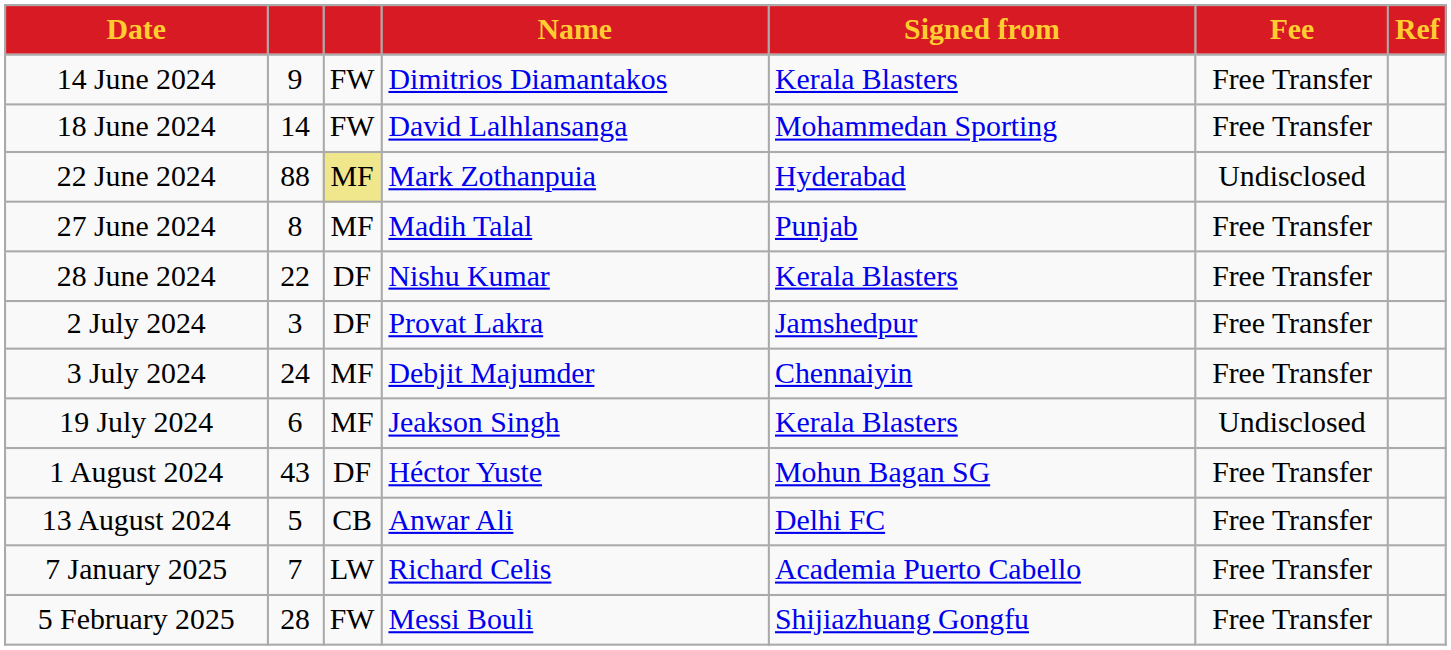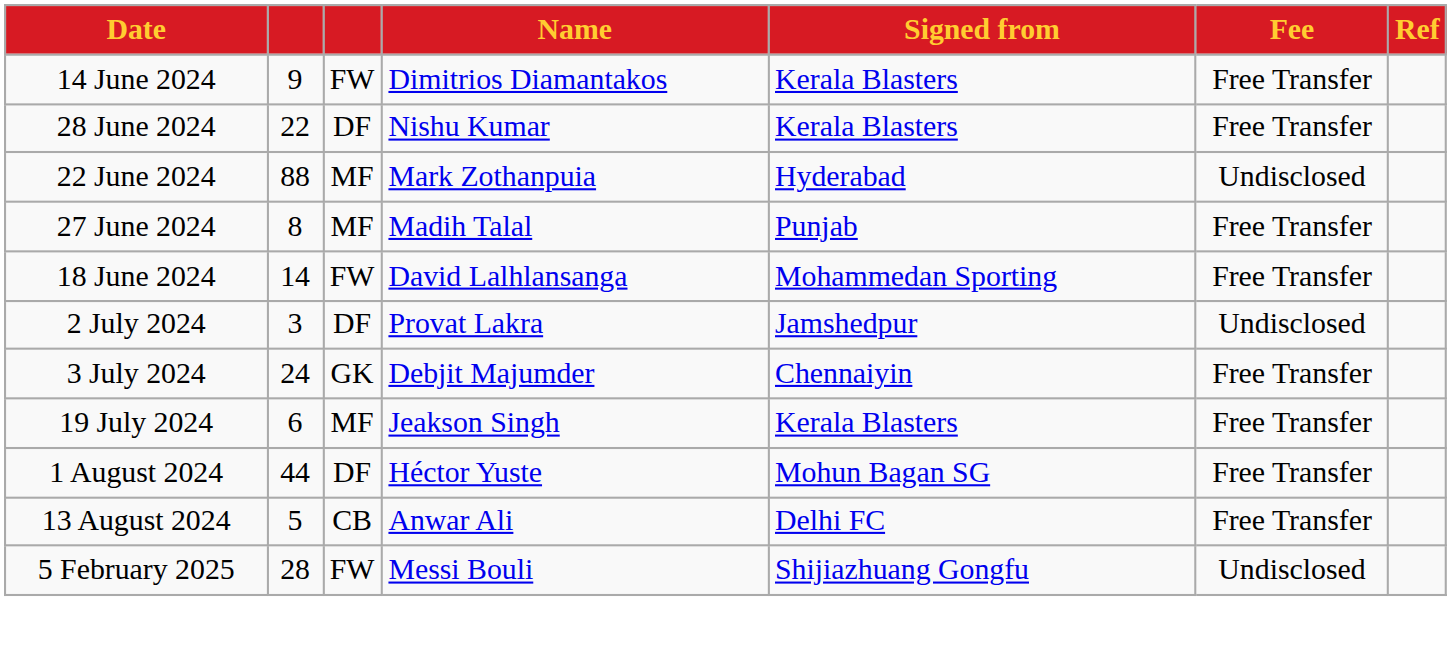rows swapped: 18 June 2024 <-> 28 June 2024
22 June 2024 | column 3: khaki background -> no background
2 July 2024 | Fee: Free Transfer -> Undisclosed
3 July 2024 | column 3: MF -> GK
19 July 2024 | Fee: Undisclosed -> Free Transfer
1 August 2024 | column 2: 43 -> 44
- row: 7 January 2025 | 7 | LW | Richard Celis | Academia Puerto Cabello | Free Transfer
5 February 2025 | Fee: Free Transfer -> Undisclosed
